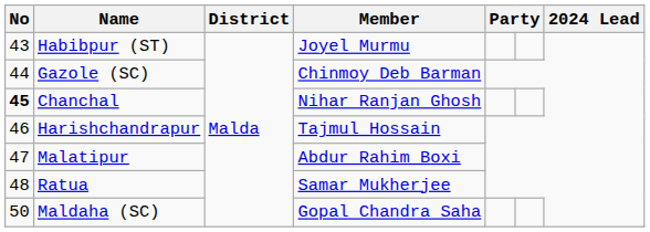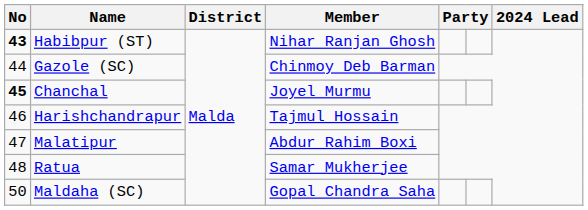Habibpur (ST) | No: normal -> bold
Habibpur (ST) | Member: Joyel Murmu -> Nihar Ranjan Ghosh
Chanchal | Member: Nihar Ranjan Ghosh -> Joyel Murmu
